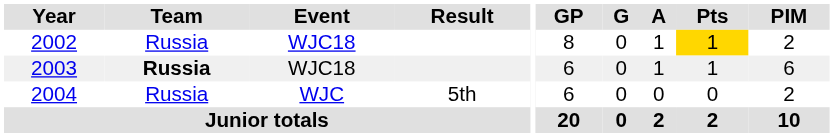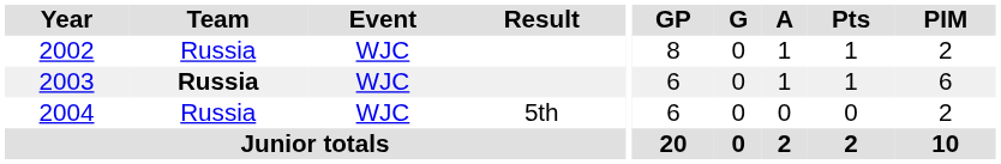2002 | Event: WJC18 -> WJC
2002 | Pts: gold background -> no background
2003 | Event: WJC18 -> WJC
